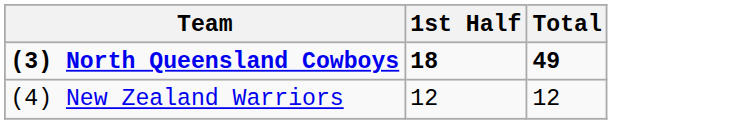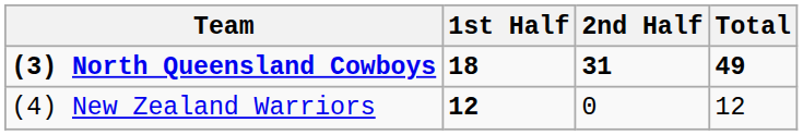+ column: 2nd Half | 31 | 0
(4) New Zealand Warriors | 1st Half: normal -> bold
